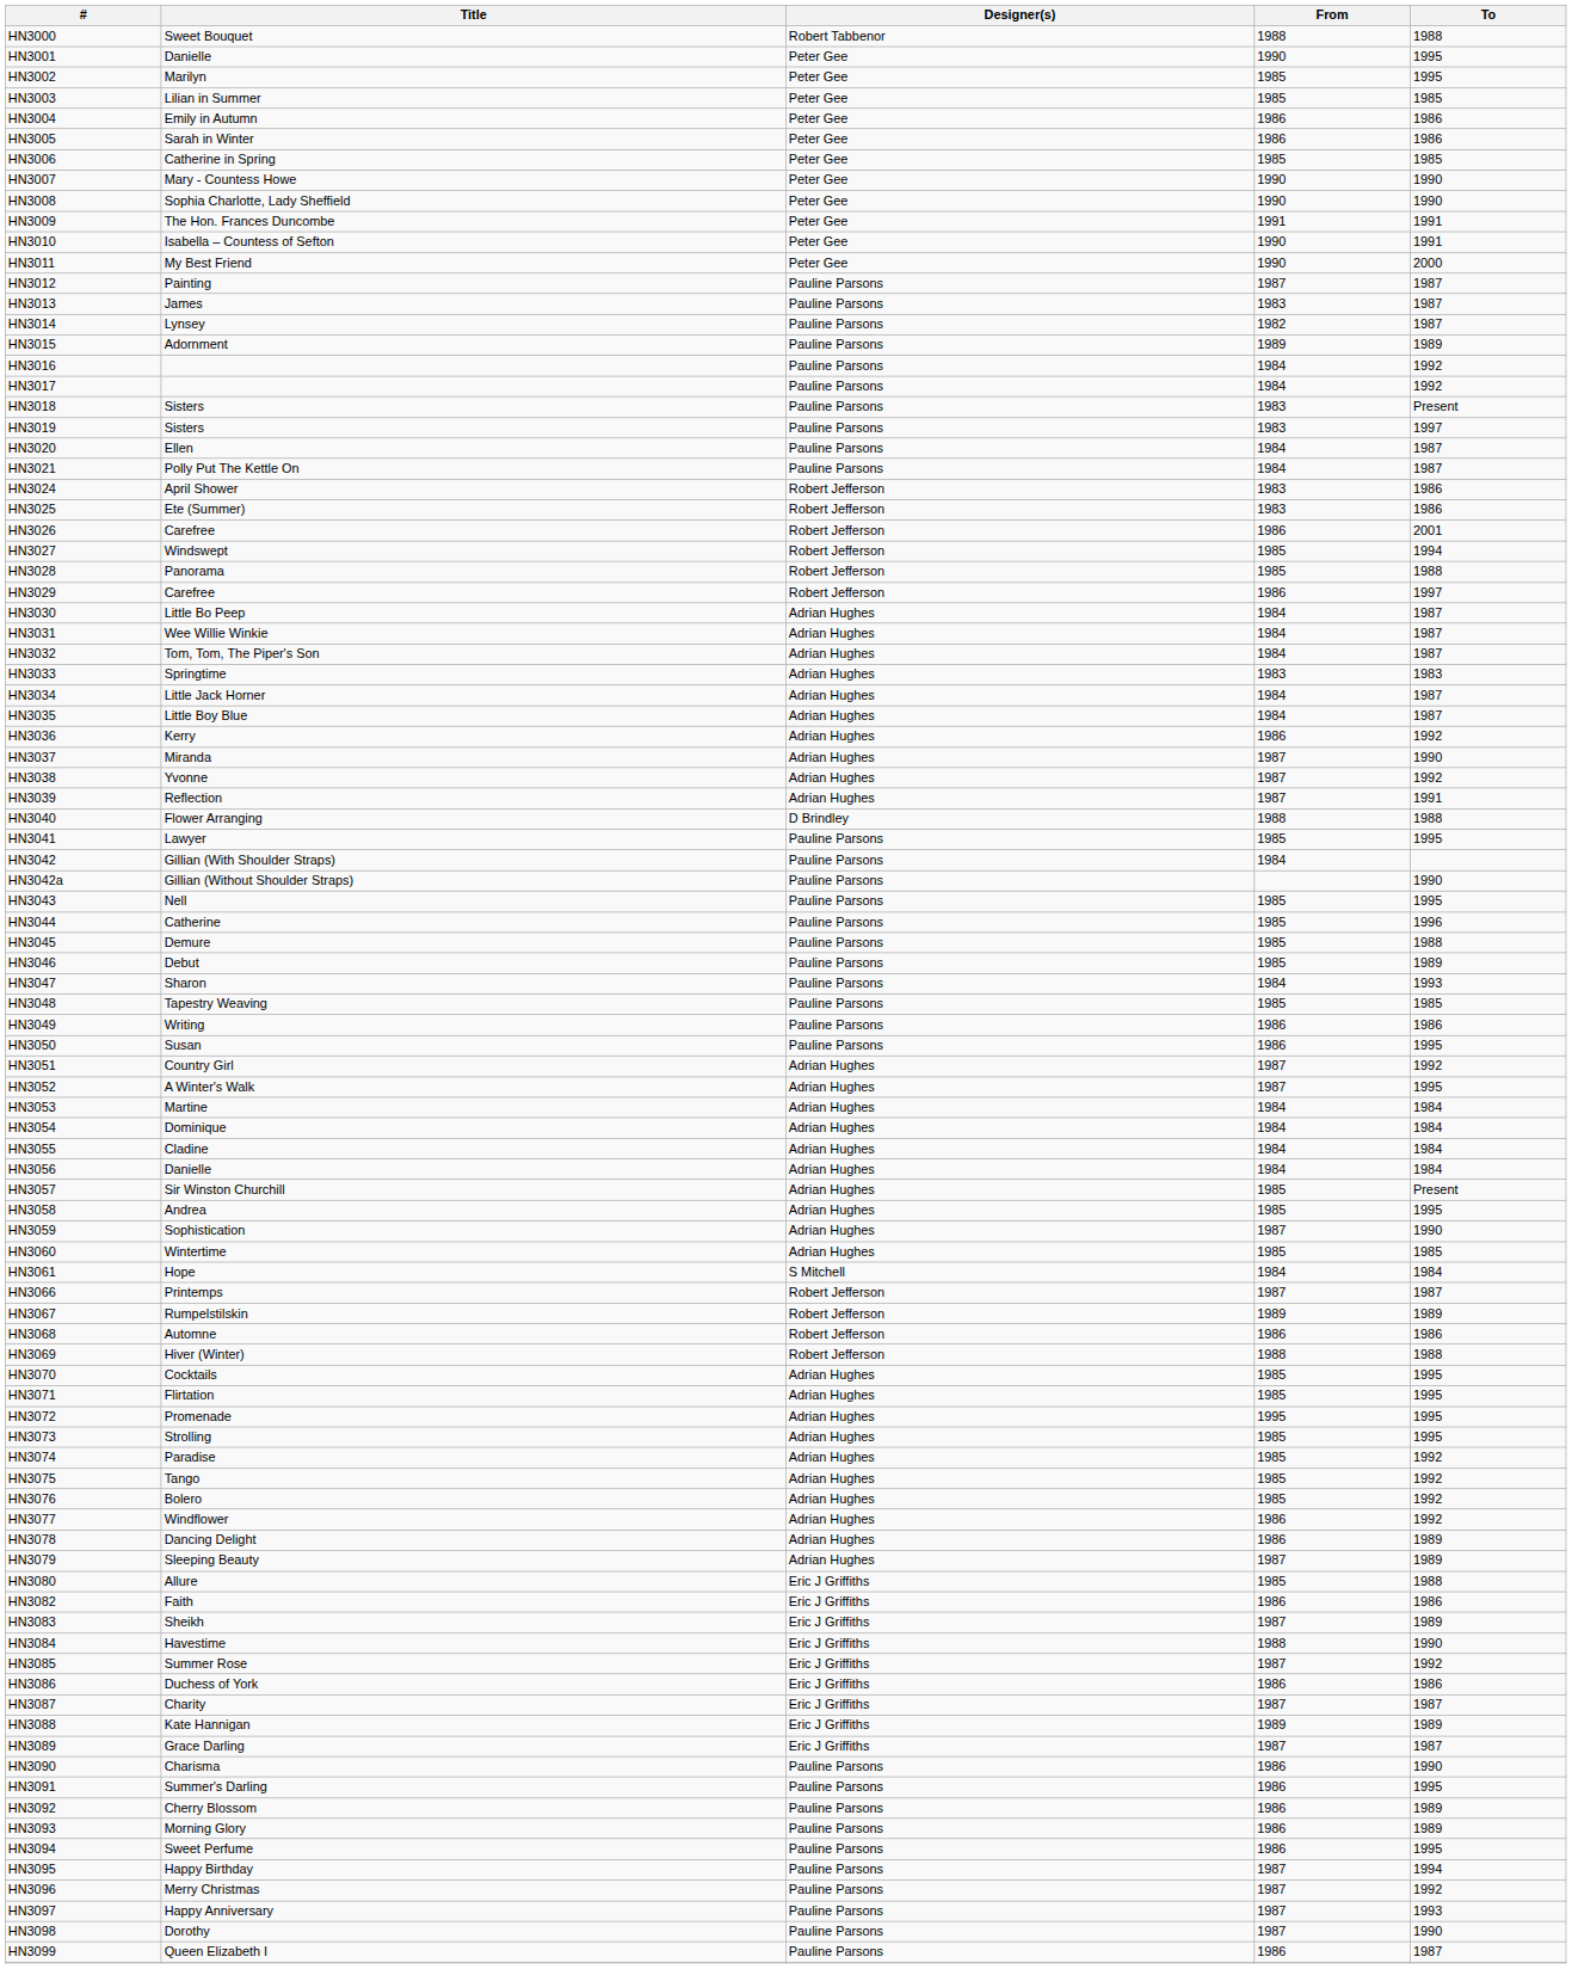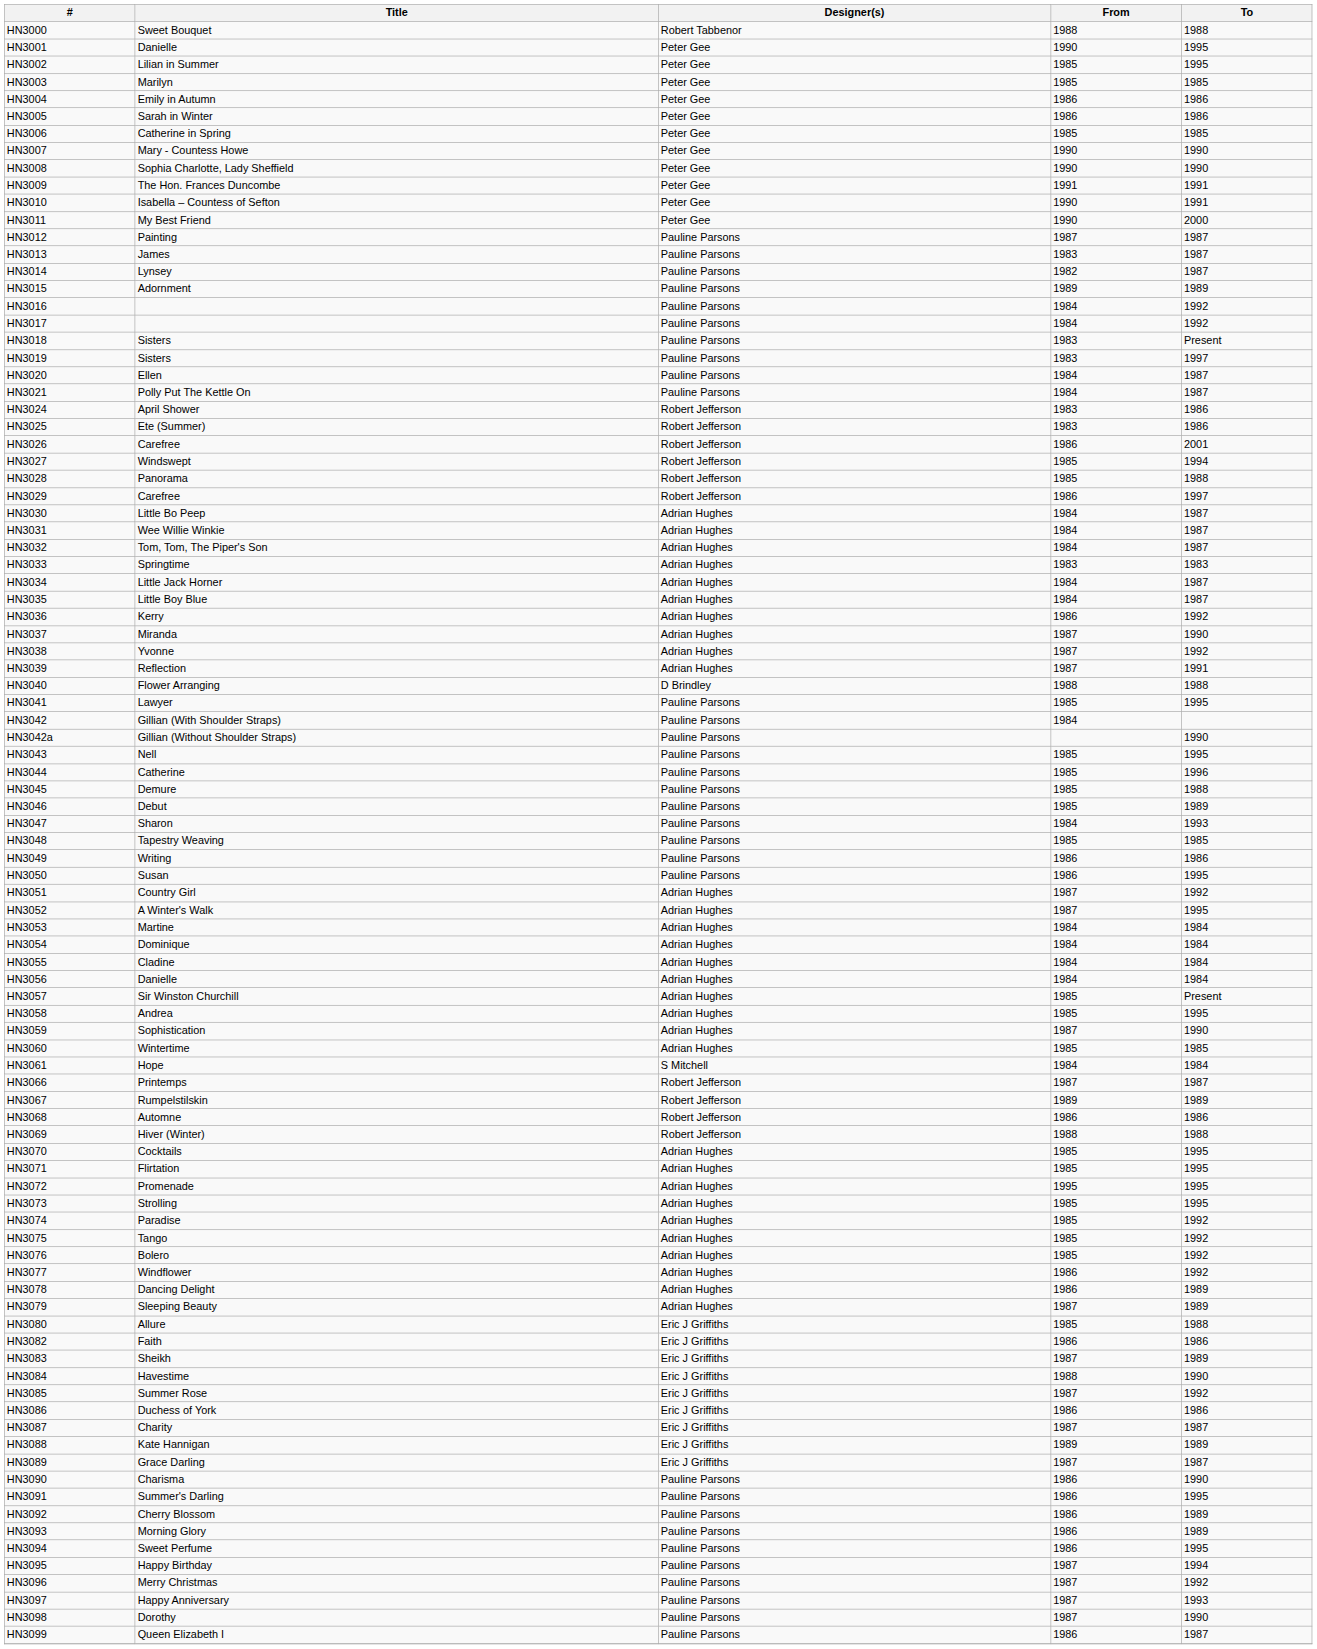HN3002 | Title: Marilyn -> Lilian in Summer
HN3003 | Title: Lilian in Summer -> Marilyn
